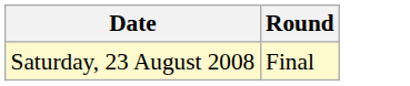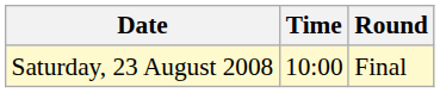+ column: Time | 10:00
